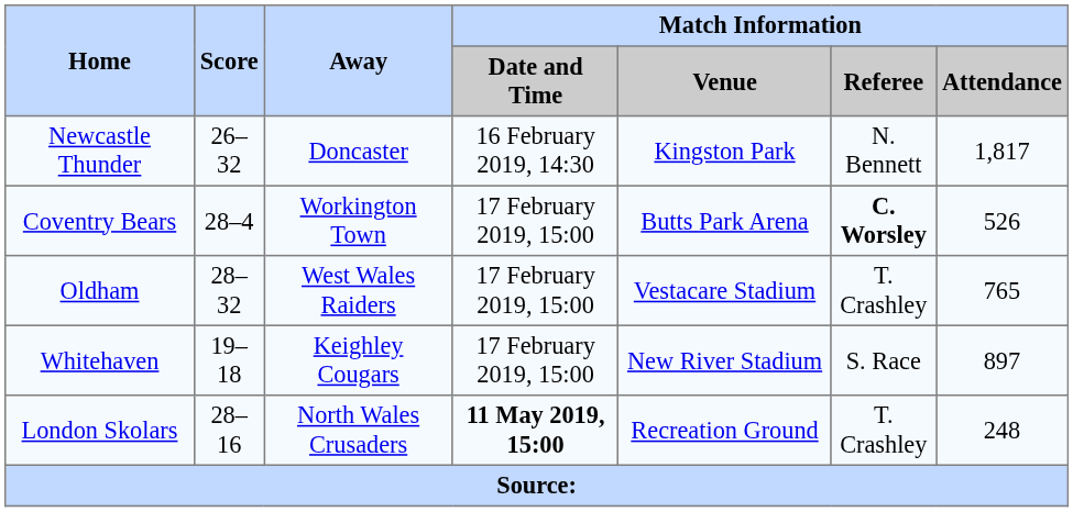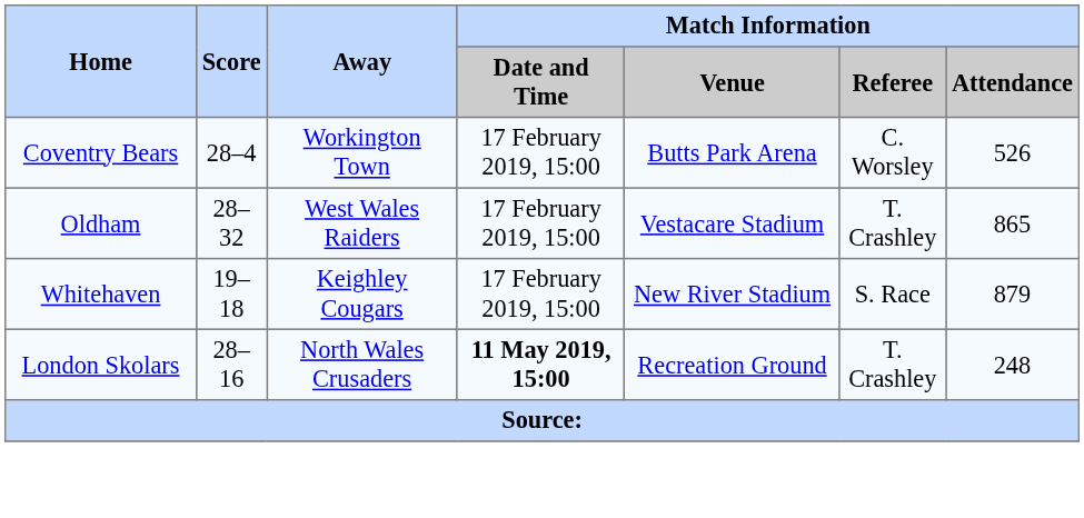- row: Newcastle Thunder | 26–32 | Doncaster | 16 February 2019, 14:30 | Kingston Park | N. Bennett | 1,817
Coventry Bears | Match Information / Referee: bold -> normal
Oldham | Match Information / Attendance: 765 -> 865
Whitehaven | Match Information / Attendance: 897 -> 879
